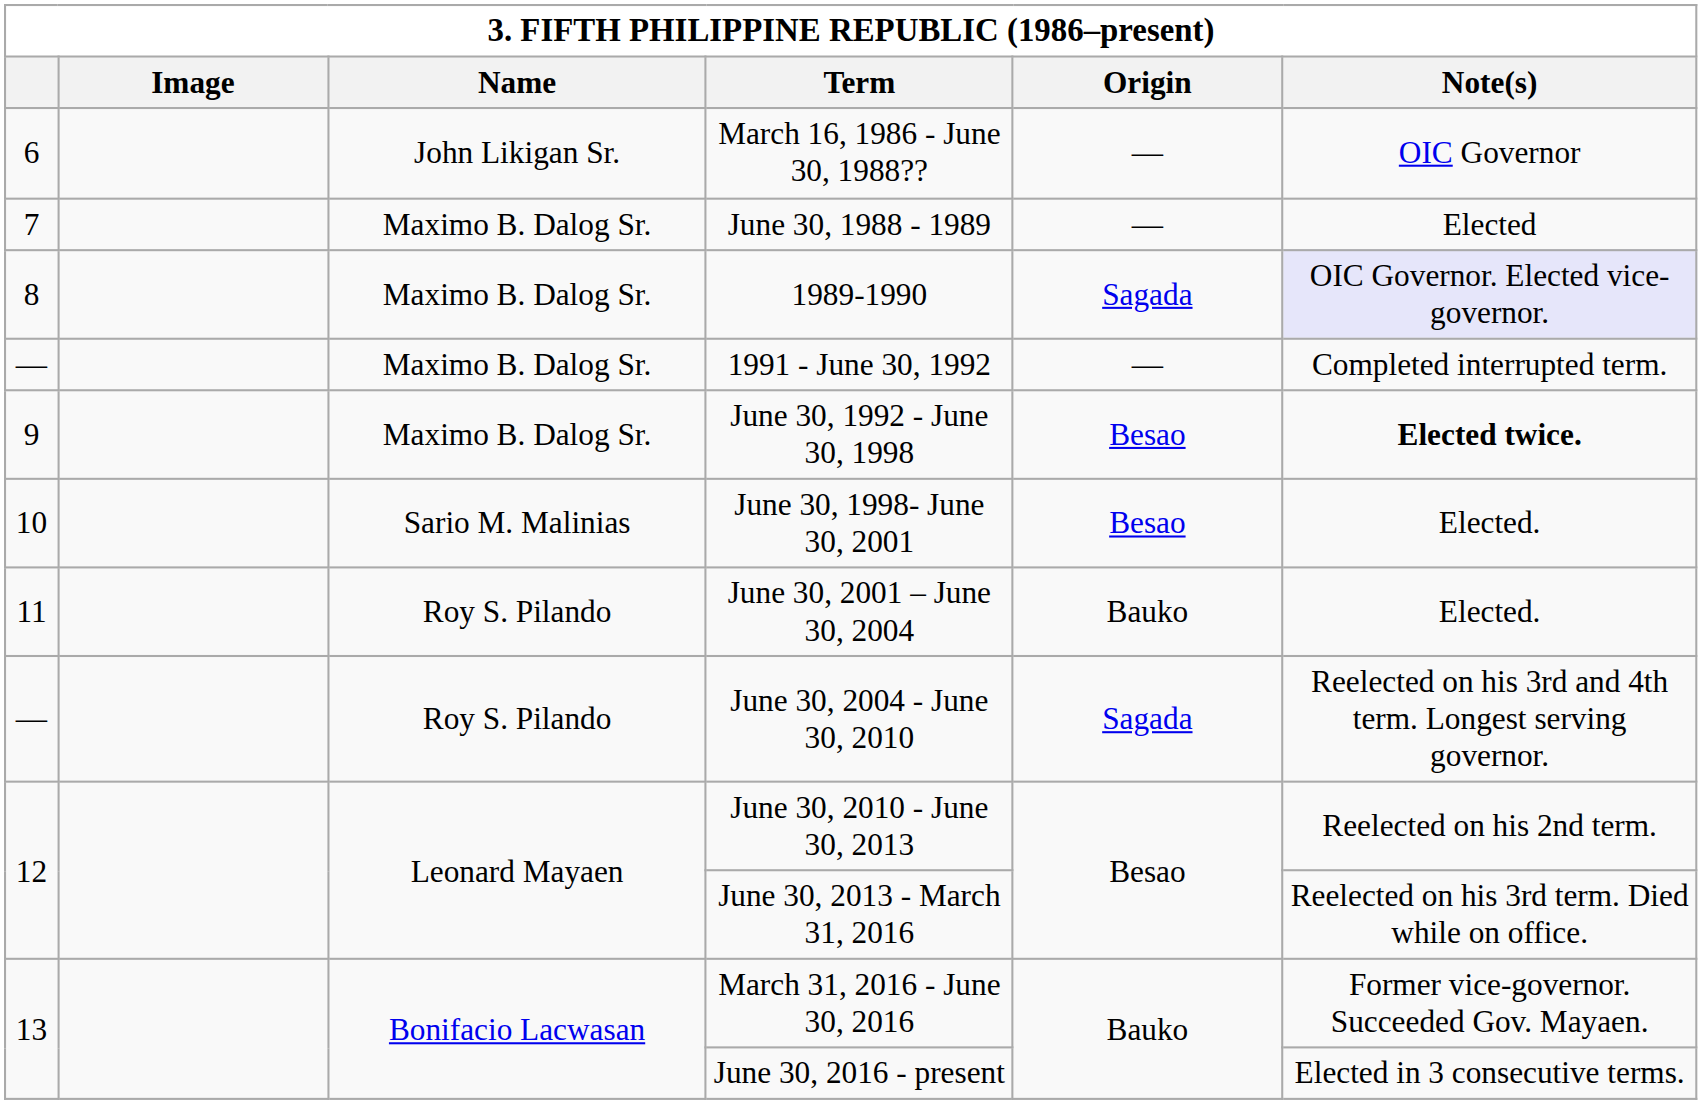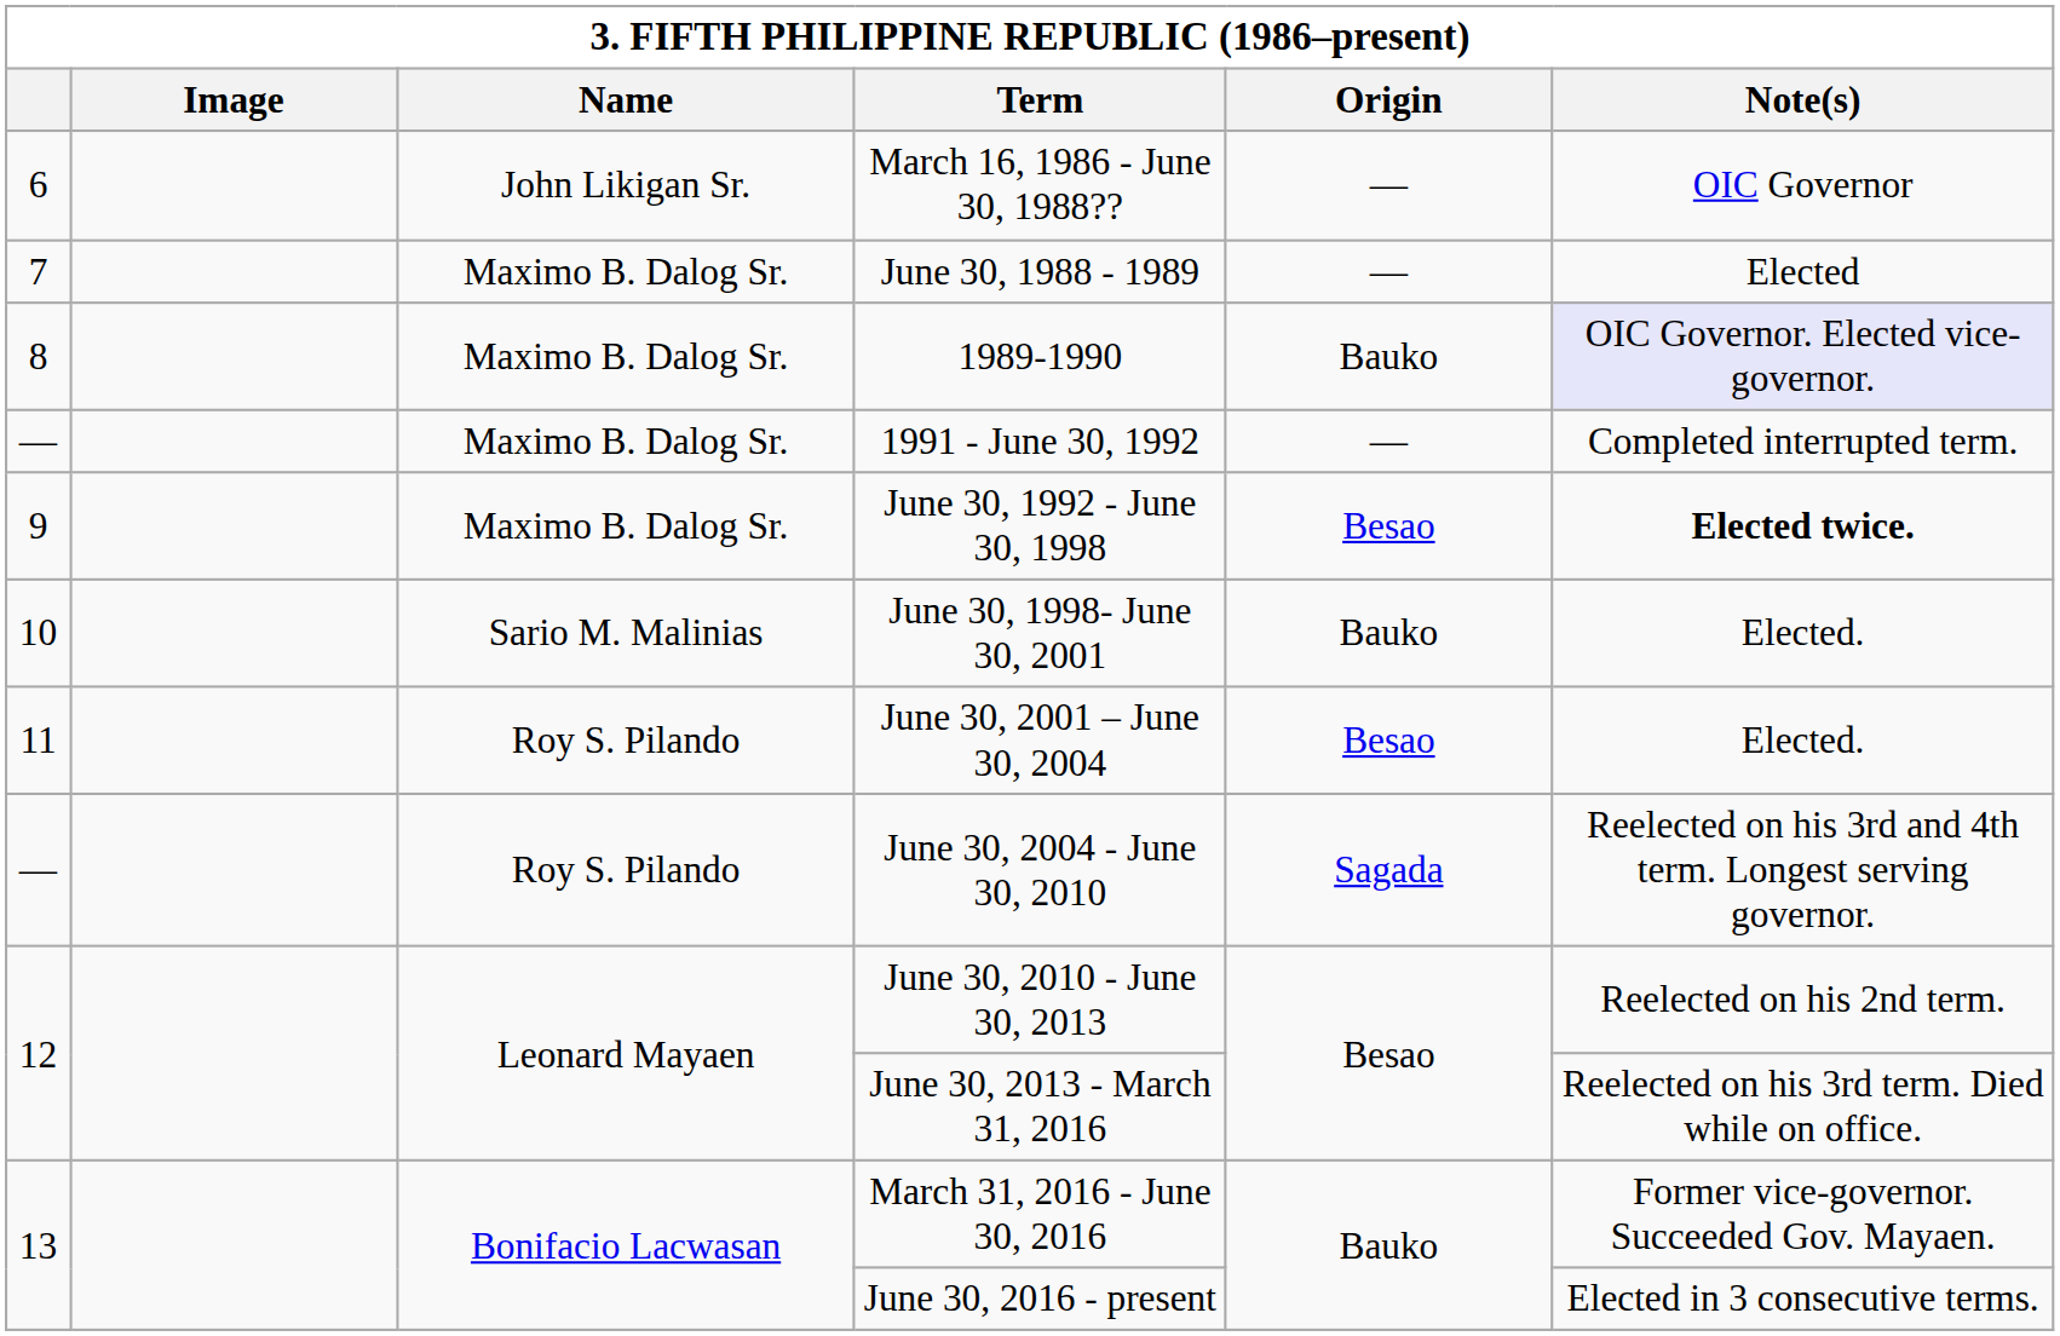1989-1990 | Origin: Sagada -> Bauko
June 30, 1998- June 30, 2001 | Origin: Besao -> Bauko
June 30, 2001 – June 30, 2004 | Origin: Bauko -> Besao
